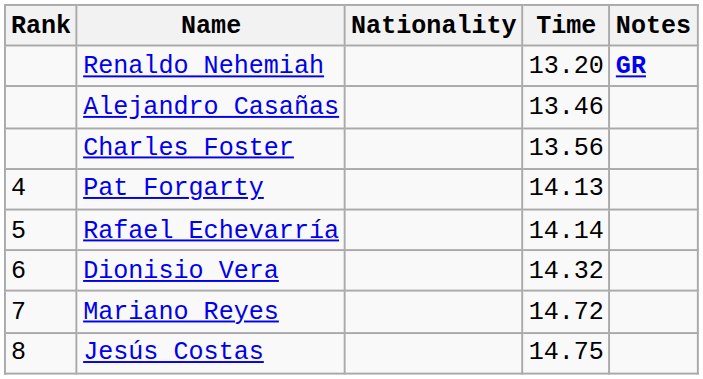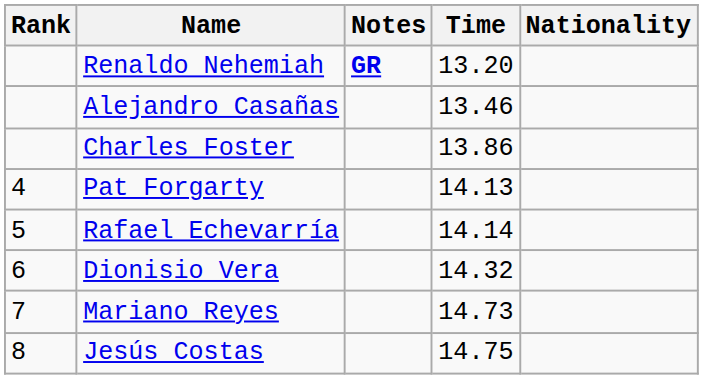columns swapped: Nationality <-> Notes
Charles Foster | Time: 13.56 -> 13.86
Mariano Reyes | Time: 14.72 -> 14.73
